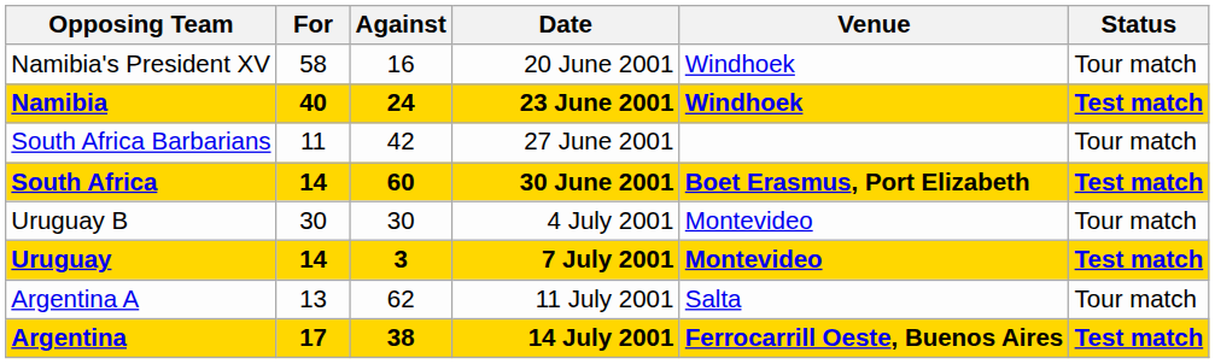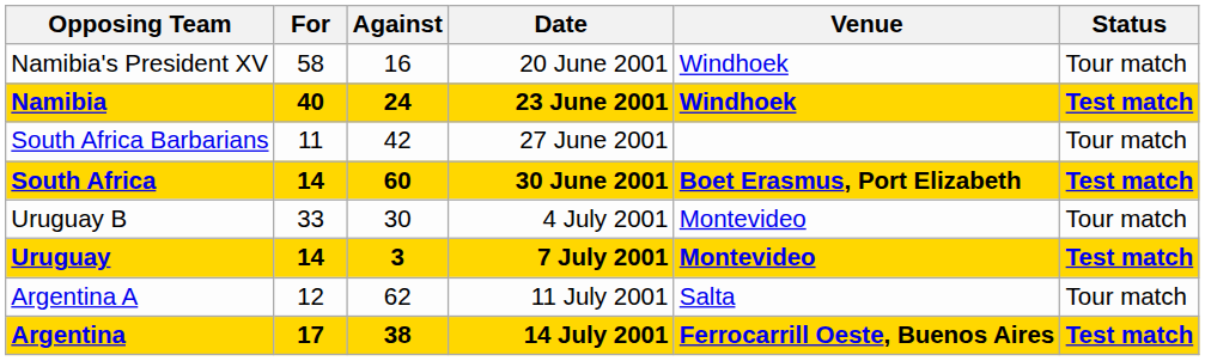Uruguay B | For: 30 -> 33
Argentina A | For: 13 -> 12
